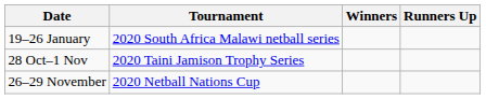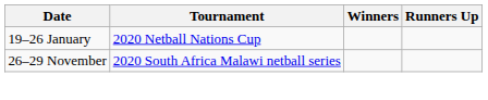19–26 January | Tournament: 2020 South Africa Malawi netball series -> 2020 Netball Nations Cup
- row: 28 Oct–1 Nov | 2020 Taini Jamison Trophy Series
26–29 November | Tournament: 2020 Netball Nations Cup -> 2020 South Africa Malawi netball series
